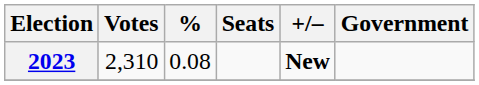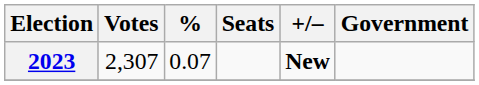2023 | Votes: 2,310 -> 2,307
2023 | %: 0.08 -> 0.07
